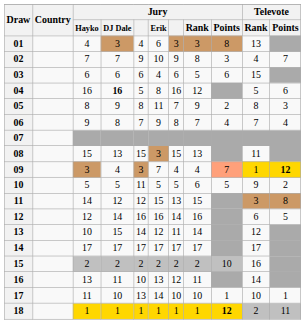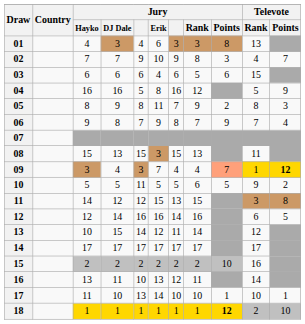04 | Jury / DJ Dale: bold -> normal
04 | Televote / Points: 6 -> 9
06 | Jury / Points: 4 -> 9
18 | Televote / Points: 11 -> 10
